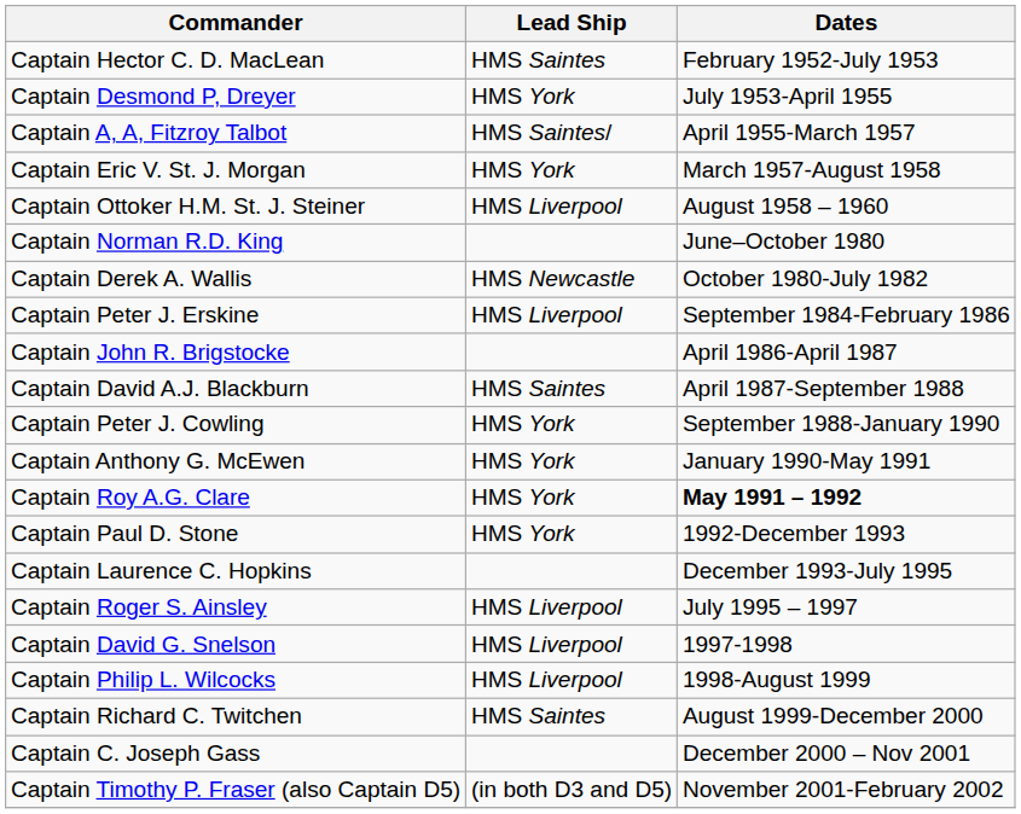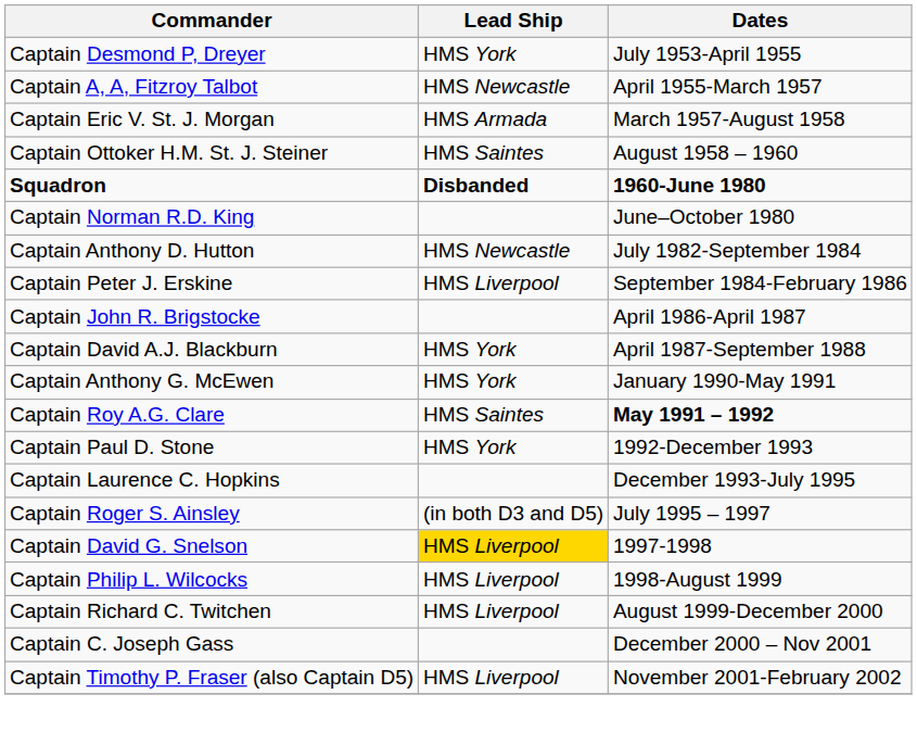- row: Captain Hector C. D. MacLean | HMS Saintes | February 1952-July 1953
Captain A, A, Fitzroy Talbot | Lead Ship: HMS Saintes/ -> HMS Newcastle
Captain Eric V. St. J. Morgan | Lead Ship: HMS York -> HMS Armada
Captain Ottoker H.M. St. J. Steiner | Lead Ship: HMS Liverpool -> HMS Saintes
+ row: Squadron | Disbanded | 1960-June 1980
- row: Captain Derek A. Wallis | HMS Newcastle | October 1980-July 1982
+ row: Captain Anthony D. Hutton | HMS Newcastle | July 1982-September 1984
Captain David A.J. Blackburn | Lead Ship: HMS Saintes -> HMS York
- row: Captain Peter J. Cowling | HMS York | September 1988-January 1990
Captain Roy A.G. Clare | Lead Ship: HMS York -> HMS Saintes
Captain Roger S. Ainsley | Lead Ship: HMS Liverpool -> (in both D3 and D5)
Captain David G. Snelson | Lead Ship: no background -> gold background
Captain Richard C. Twitchen | Lead Ship: HMS Saintes -> HMS Liverpool
Captain Timothy P. Fraser (also Captain D5) | Lead Ship: (in both D3 and D5) -> HMS Liverpool
